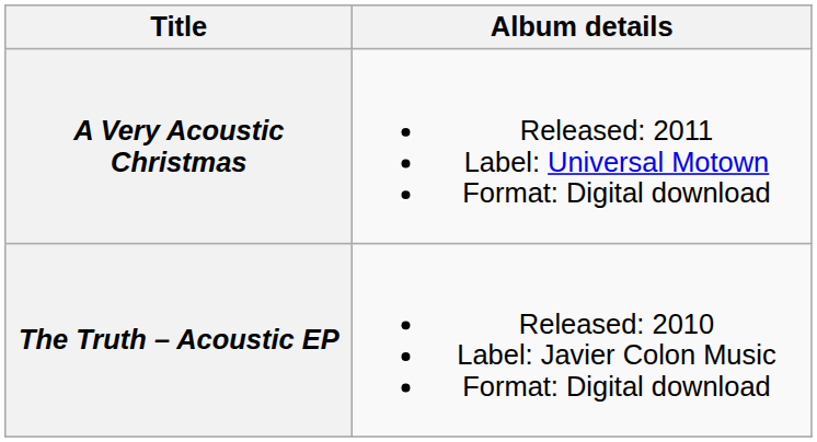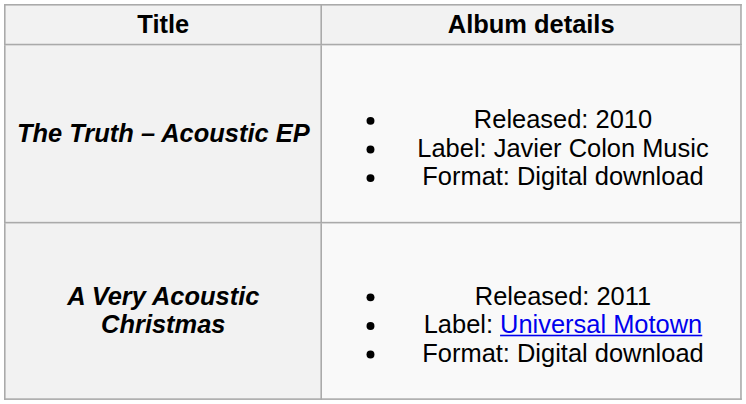rows swapped: The Truth – Acoustic EP <-> A Very Acoustic Christmas
